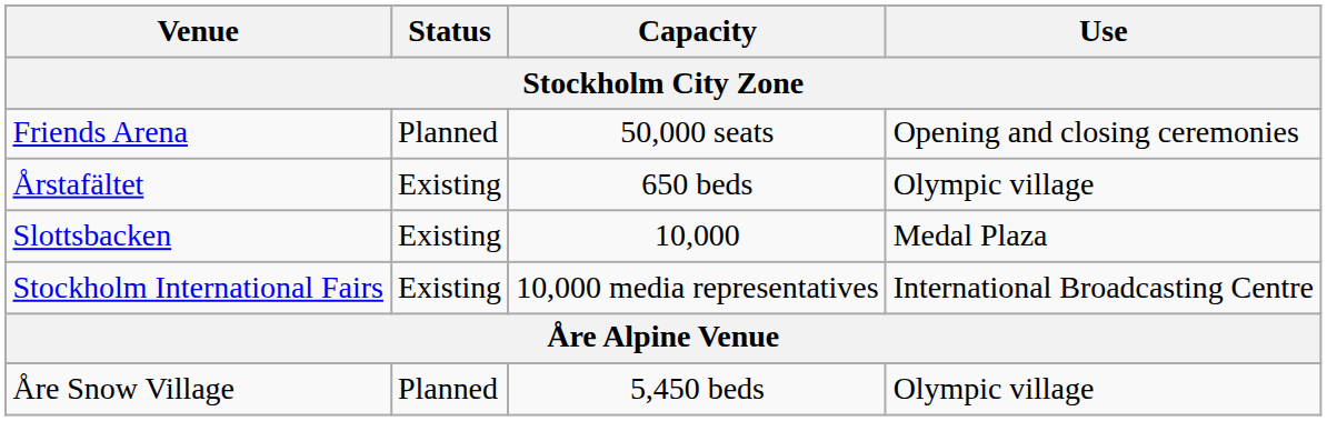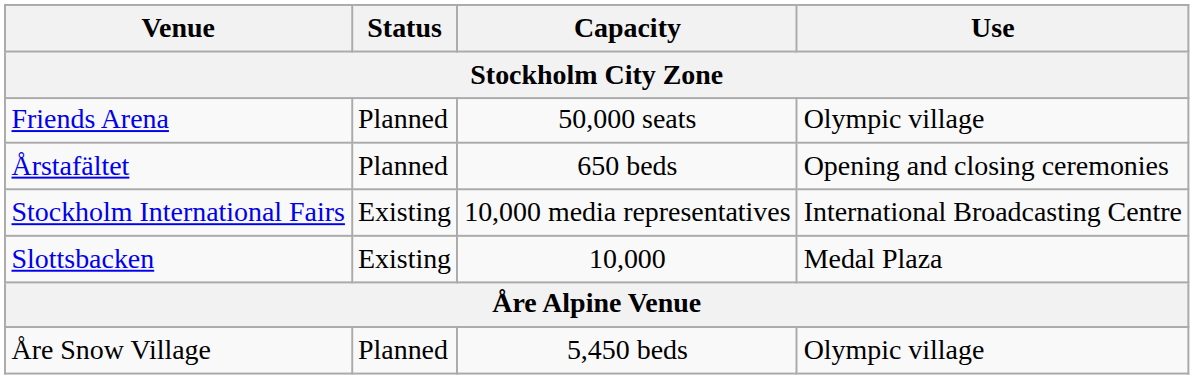Friends Arena | Use: Opening and closing ceremonies -> Olympic village
Årstafältet | Status: Existing -> Planned
Årstafältet | Use: Olympic village -> Opening and closing ceremonies
rows swapped: Stockholm International Fairs <-> Slottsbacken
